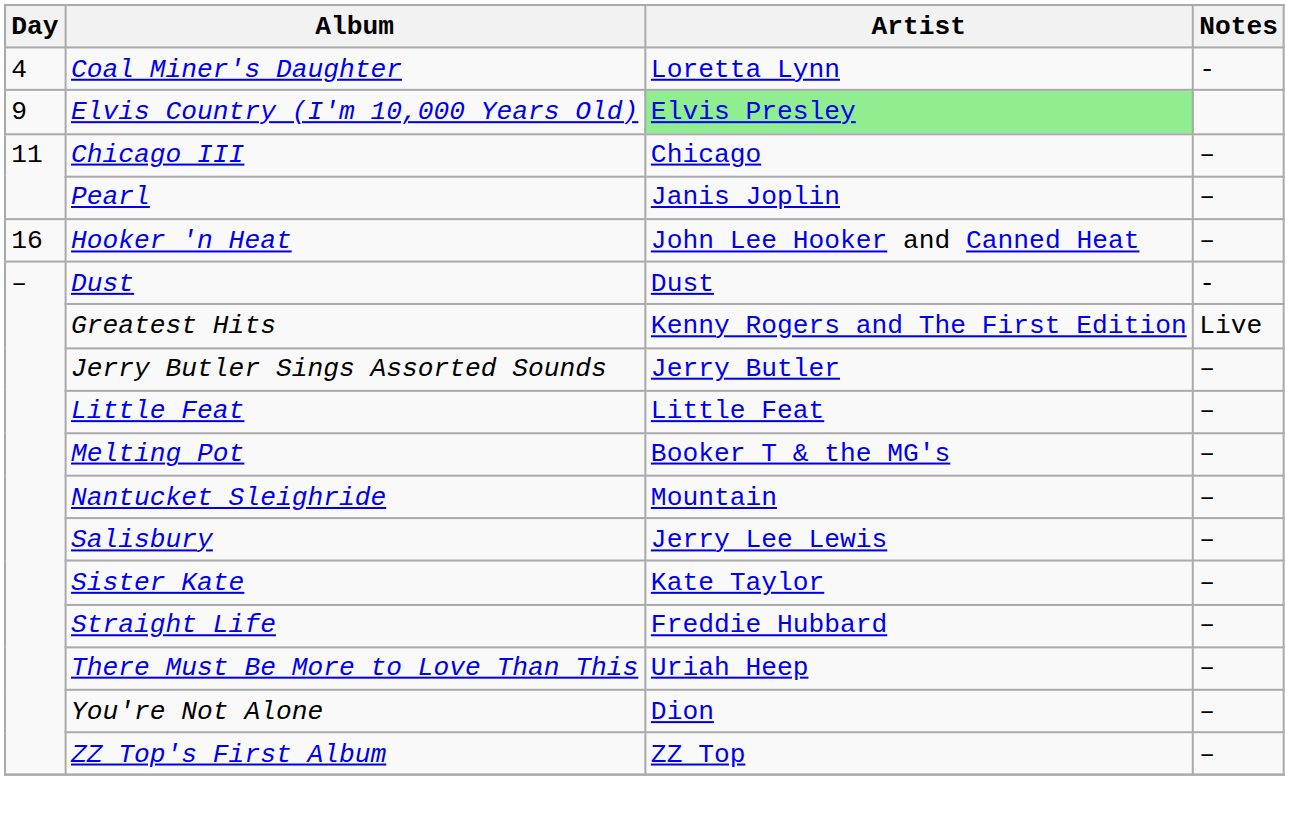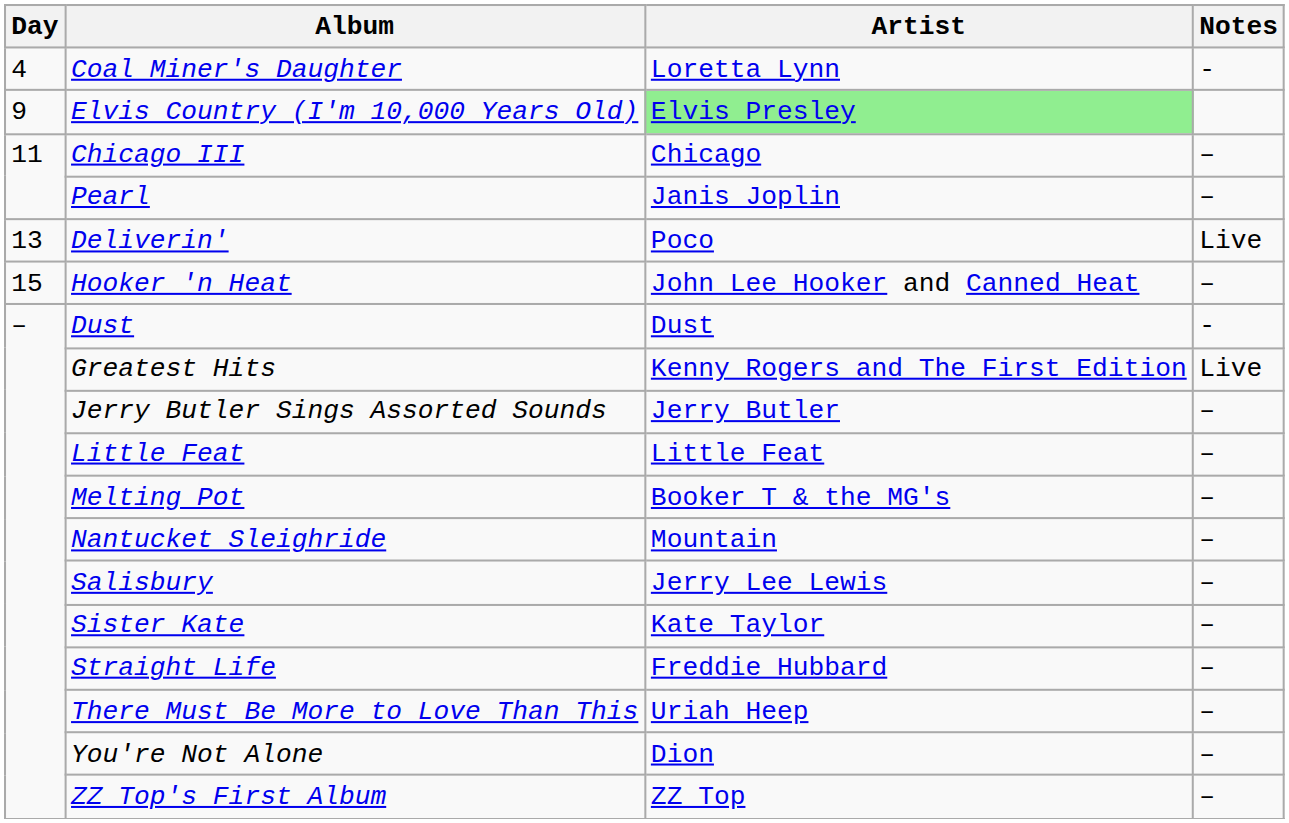+ row: 13 | Deliverin' | Poco | Live
Hooker 'n Heat | Day: 16 -> 15
